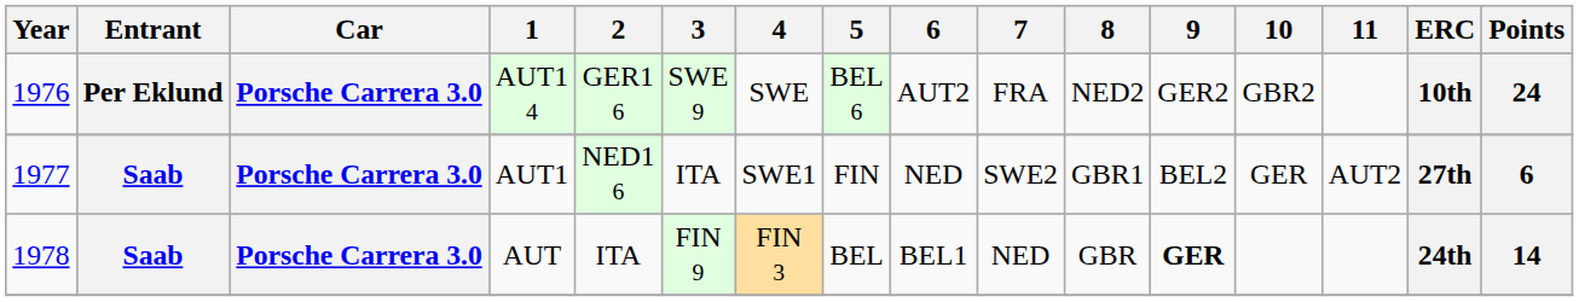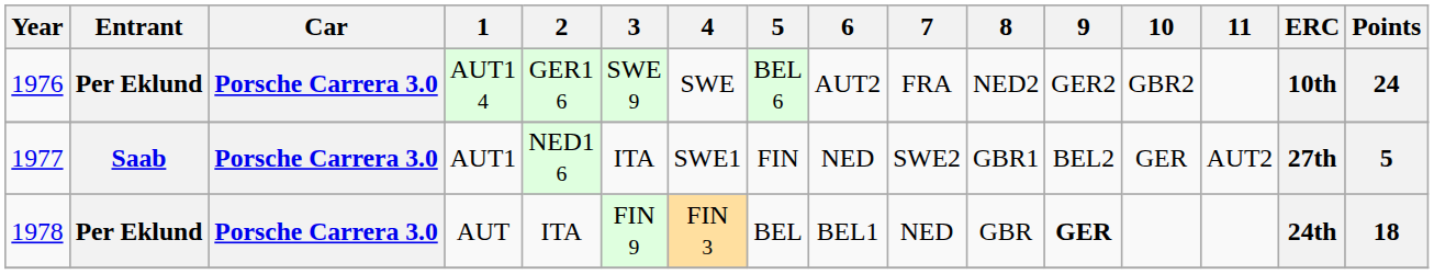AUT1 | Points: 6 -> 5
AUT | Entrant: Saab -> Per Eklund
AUT | Points: 14 -> 18
